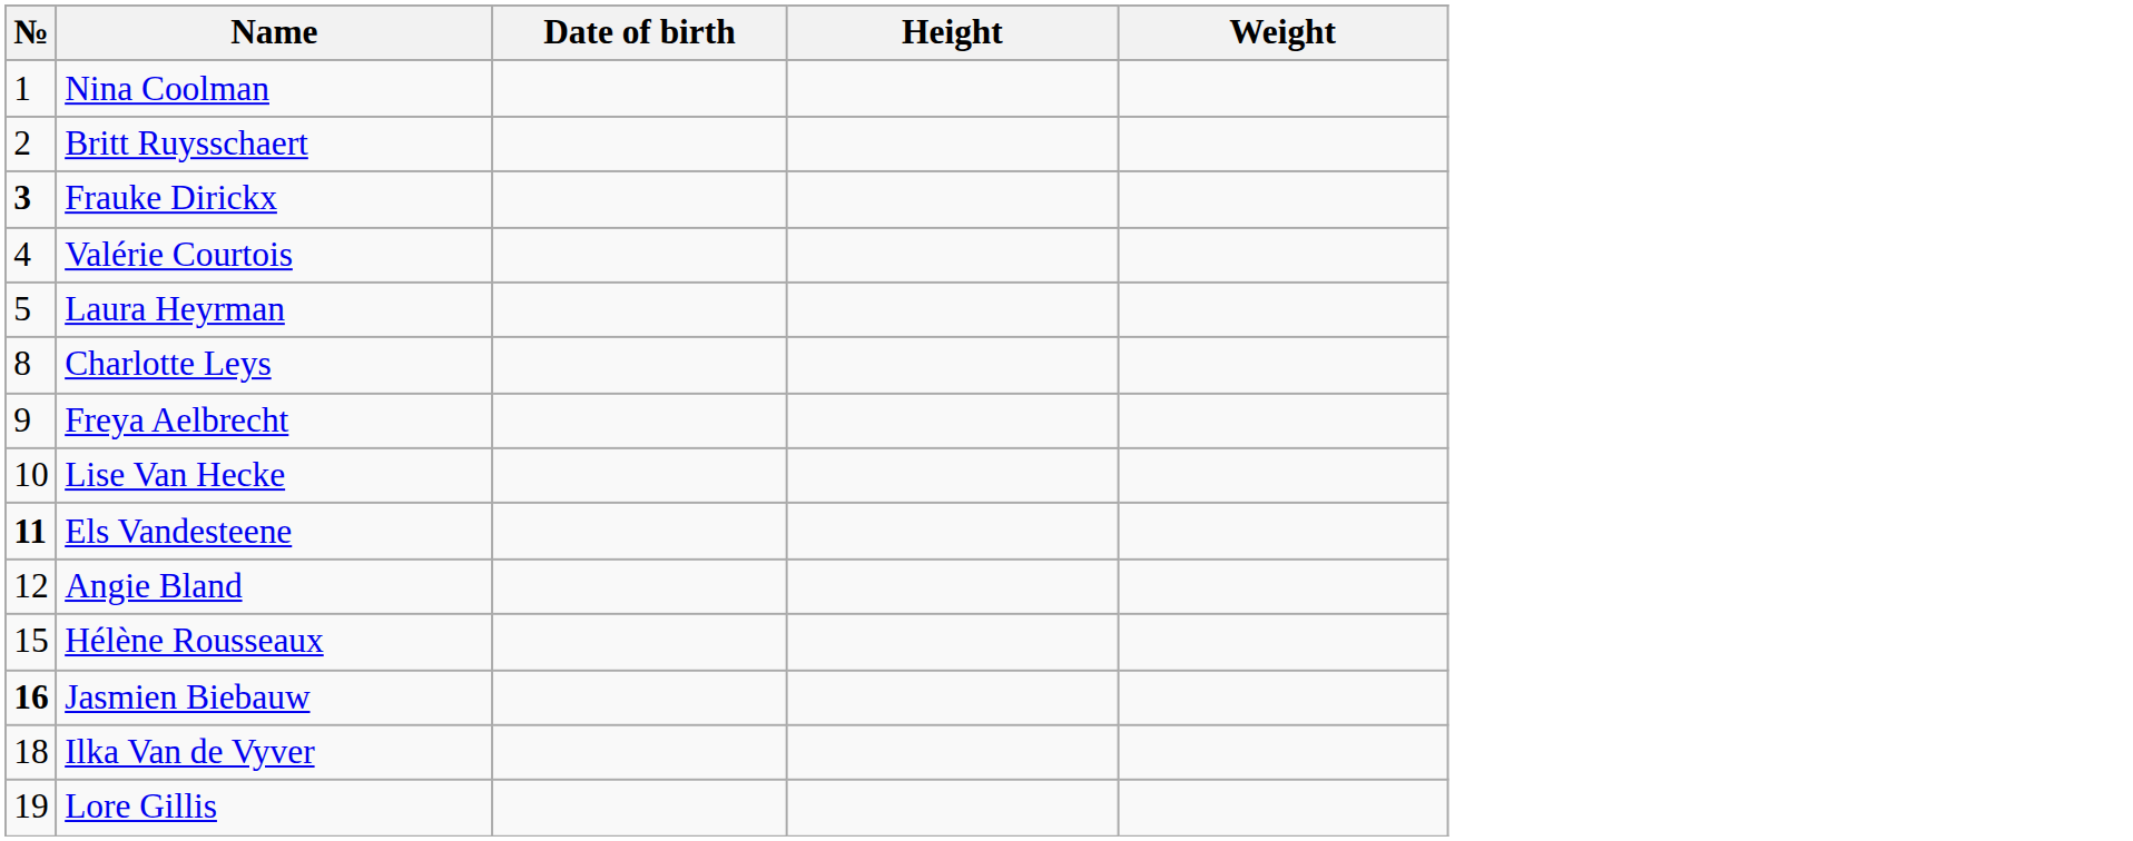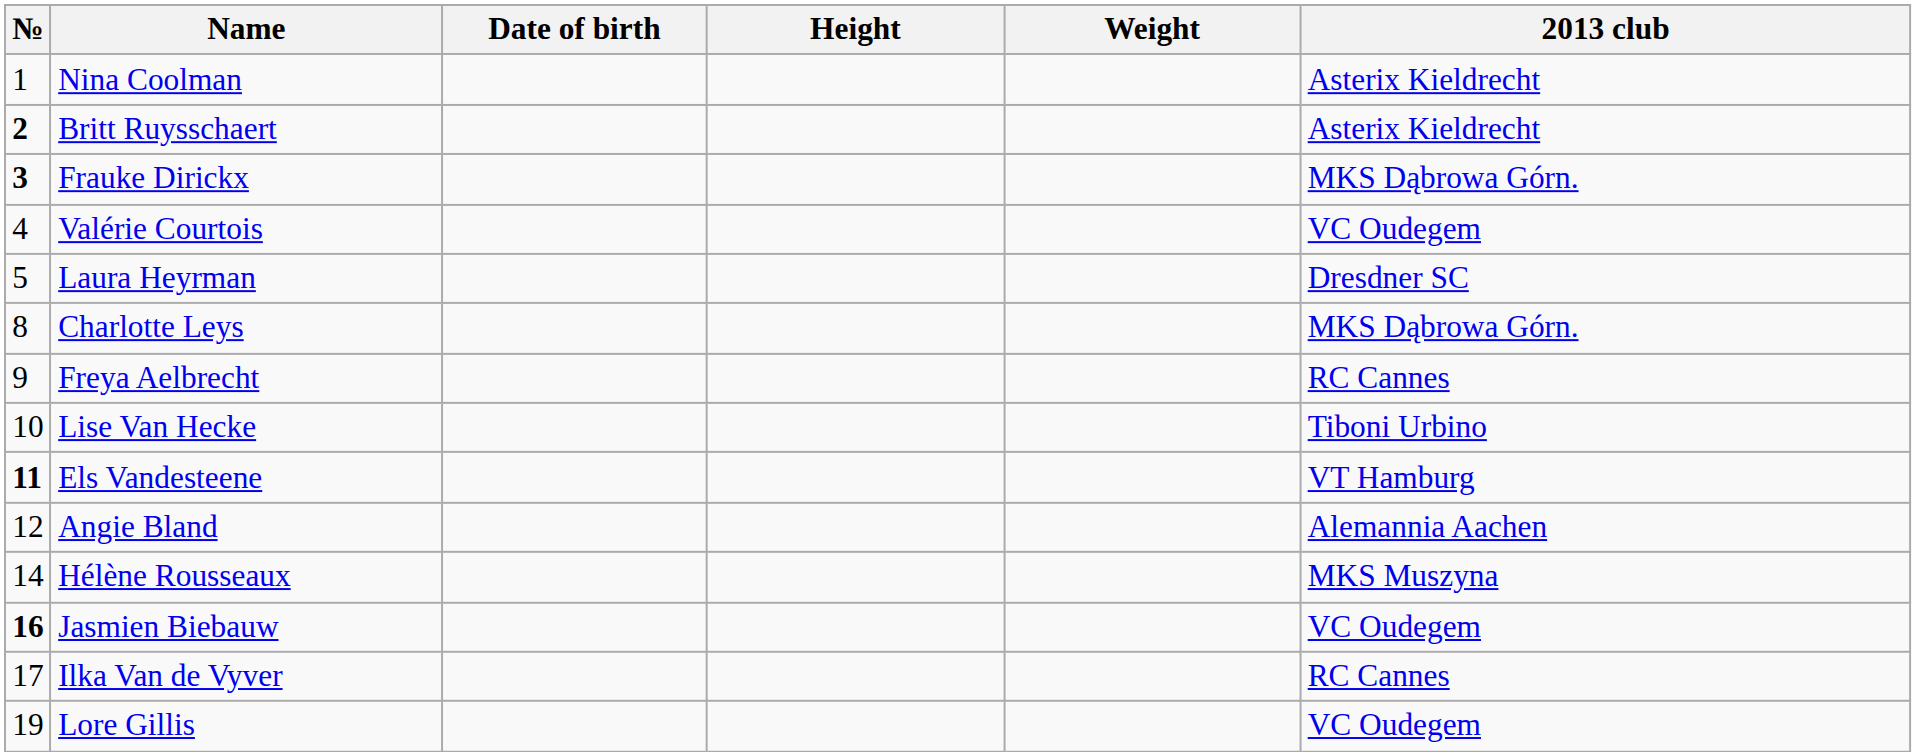+ column: 2013 club | Asterix Kieldrecht | Asterix Kieldrecht | MKS Dąbrowa Górn. | VC Oudegem | Dresdner SC | MKS Dąbrowa Górn. | RC Cannes | Tiboni Urbino | VT Hamburg | Alemannia Aachen | MKS Muszyna | VC Oudegem | RC Cannes | VC Oudegem
Britt Ruysschaert | №: normal -> bold
Hélène Rousseaux | №: 15 -> 14
Ilka Van de Vyver | №: 18 -> 17
